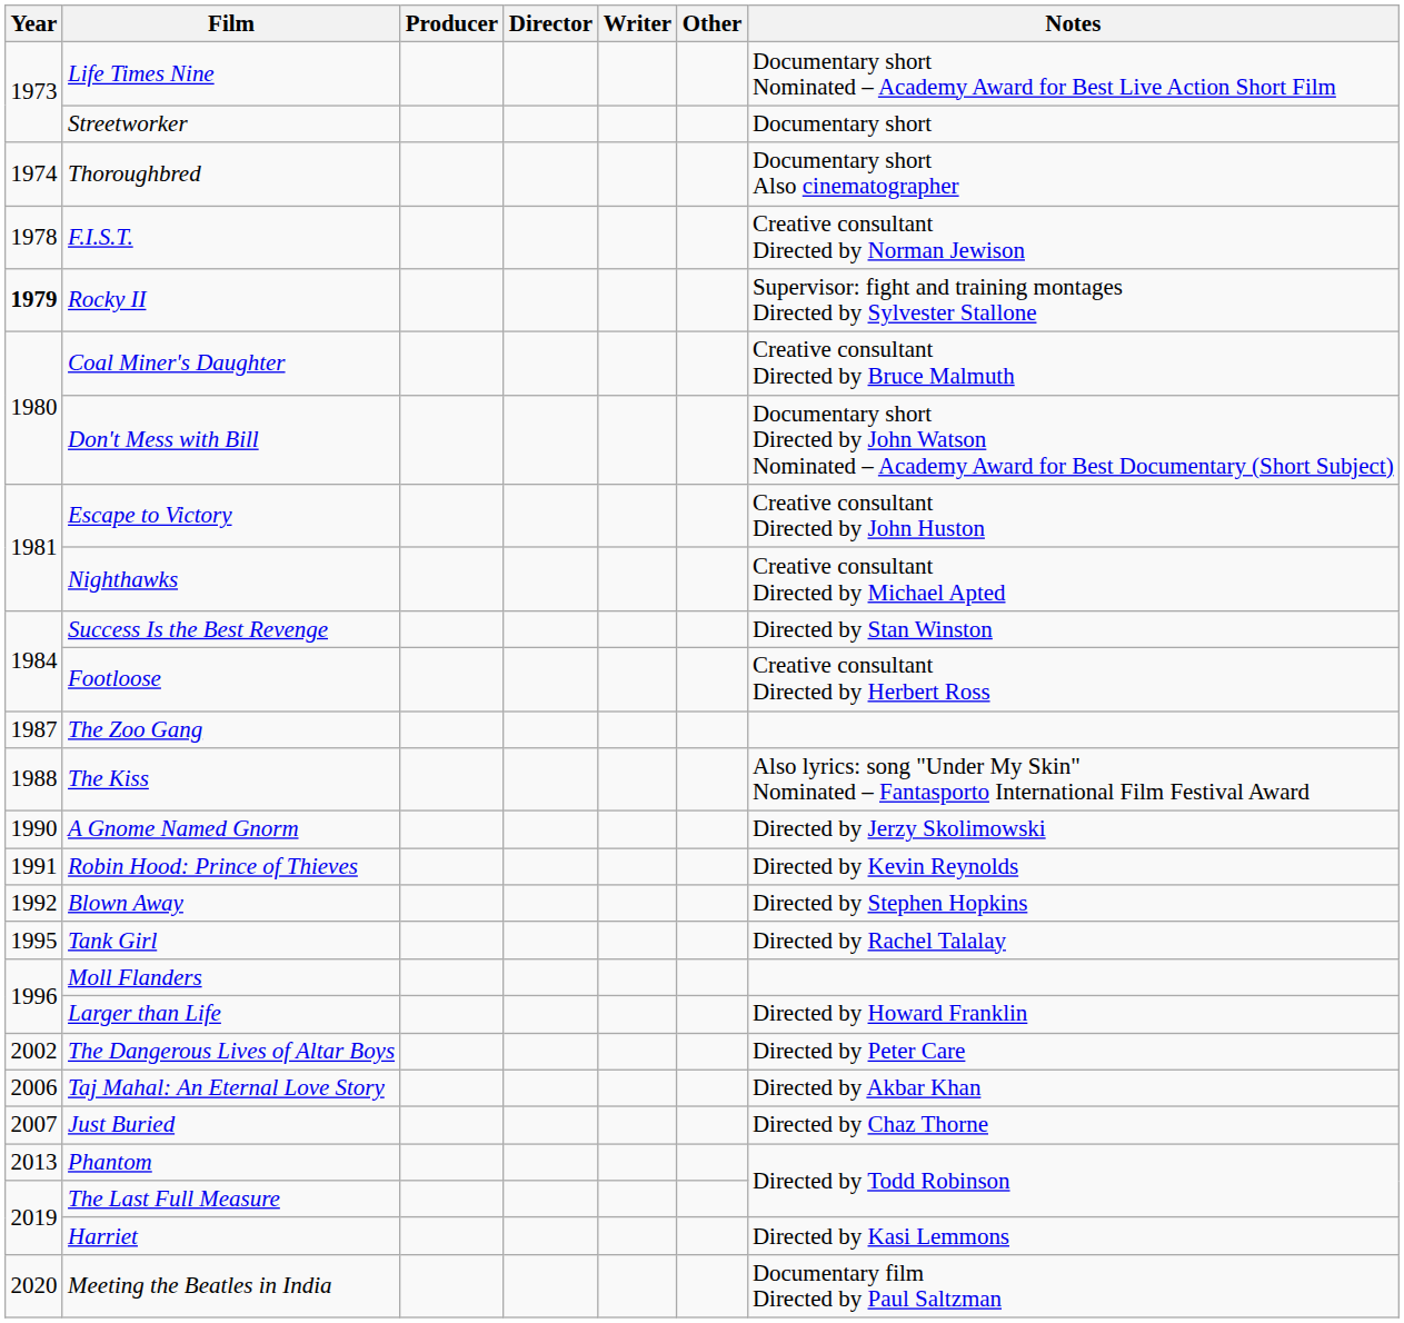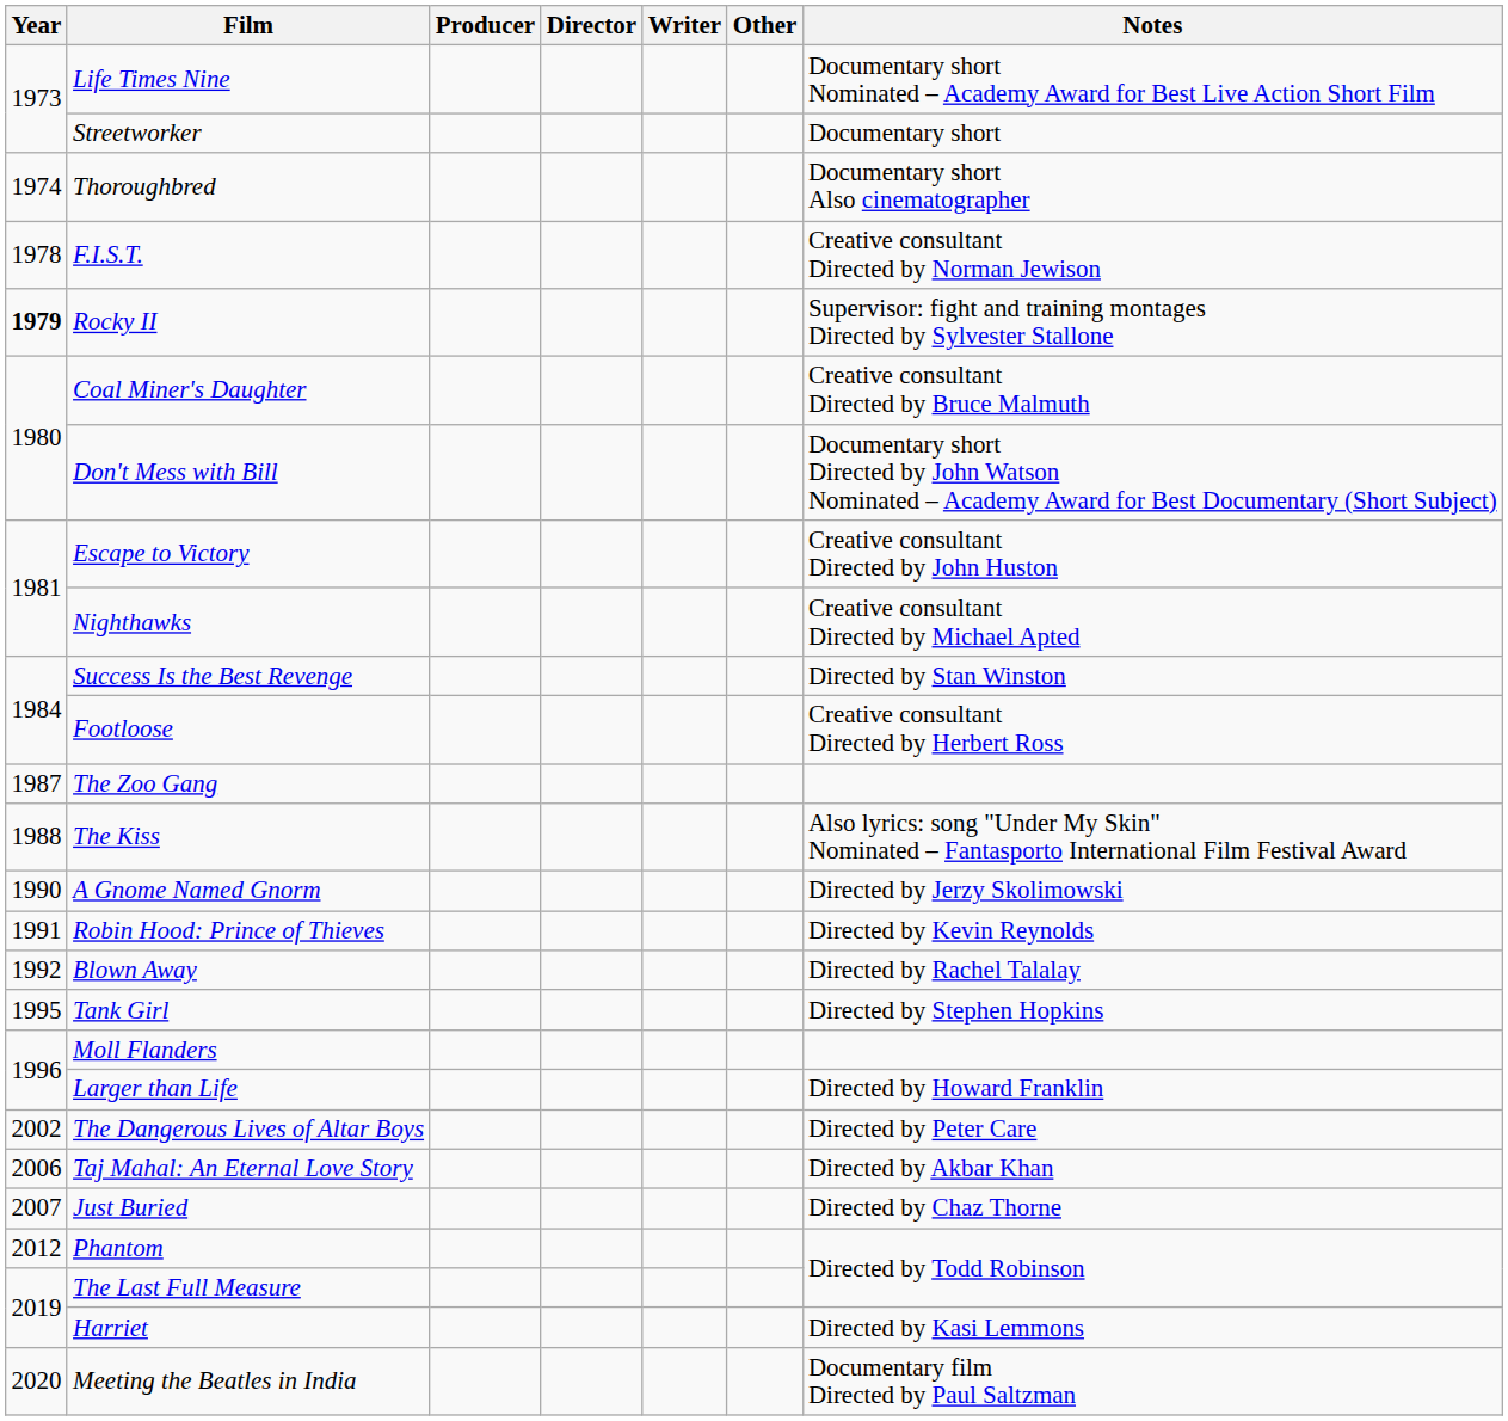Blown Away | Notes: Directed by Stephen Hopkins -> Directed by Rachel Talalay
Tank Girl | Notes: Directed by Rachel Talalay -> Directed by Stephen Hopkins
Phantom | Year: 2013 -> 2012
